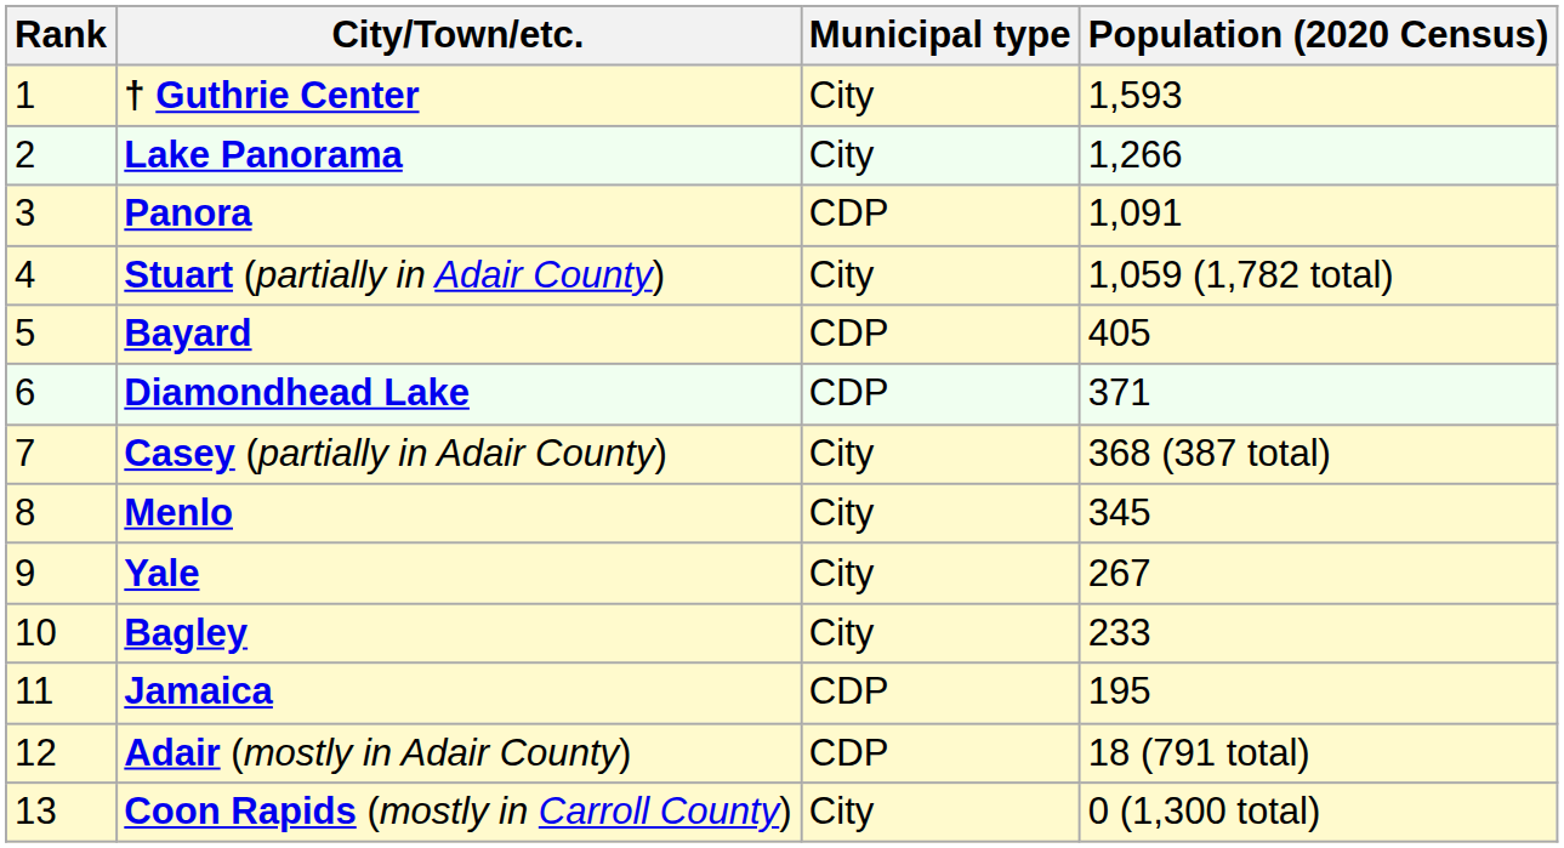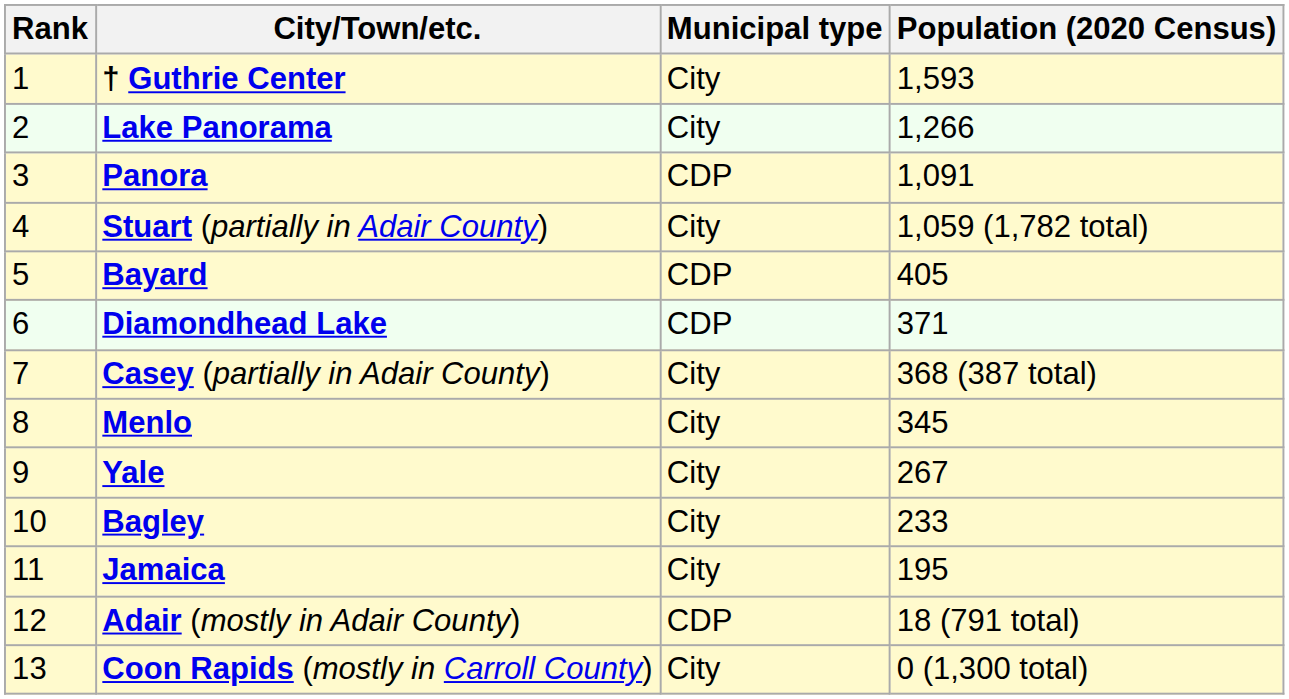Jamaica | Municipal type: CDP -> City
